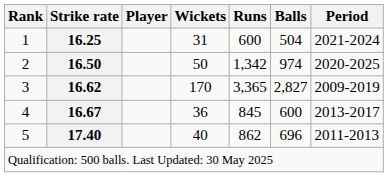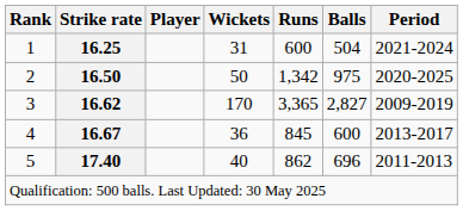2 | Balls: 974 -> 975
